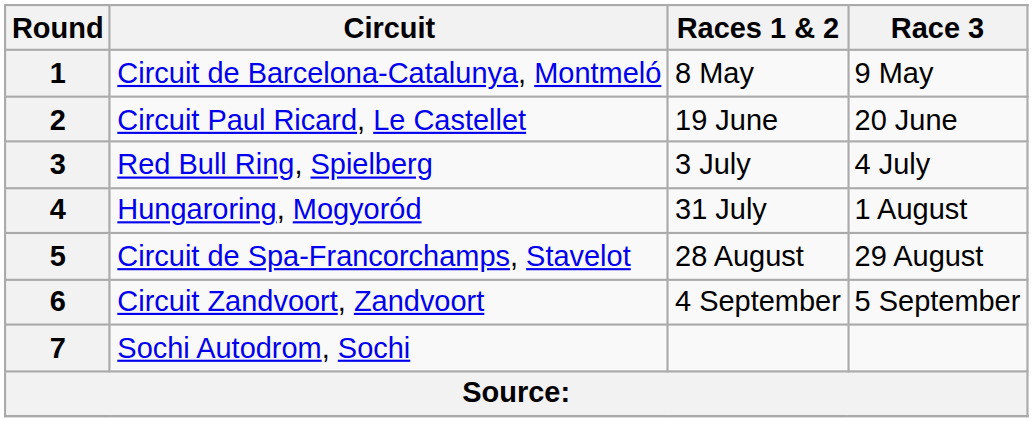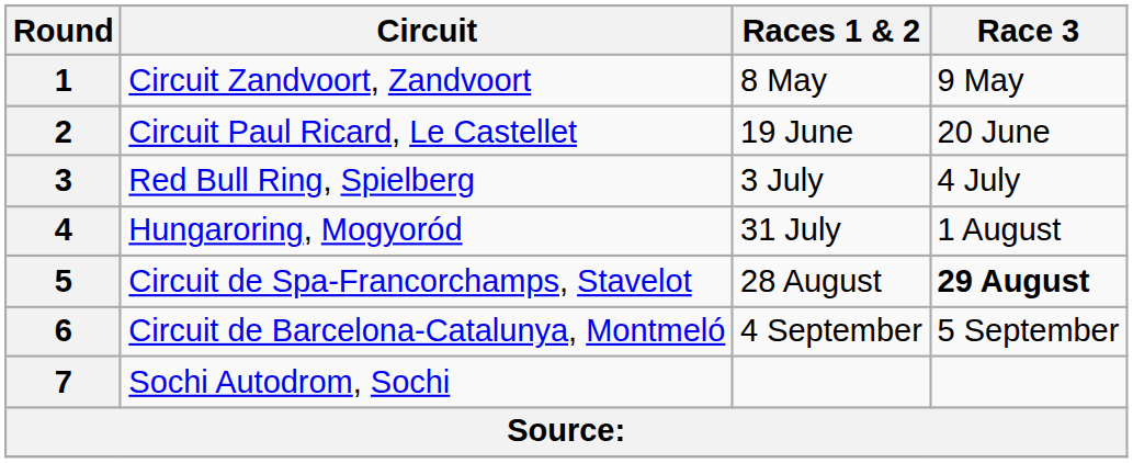1 | Circuit: Circuit de Barcelona-Catalunya, Montmeló -> Circuit Zandvoort, Zandvoort
5 | Race 3: normal -> bold
6 | Circuit: Circuit Zandvoort, Zandvoort -> Circuit de Barcelona-Catalunya, Montmeló
